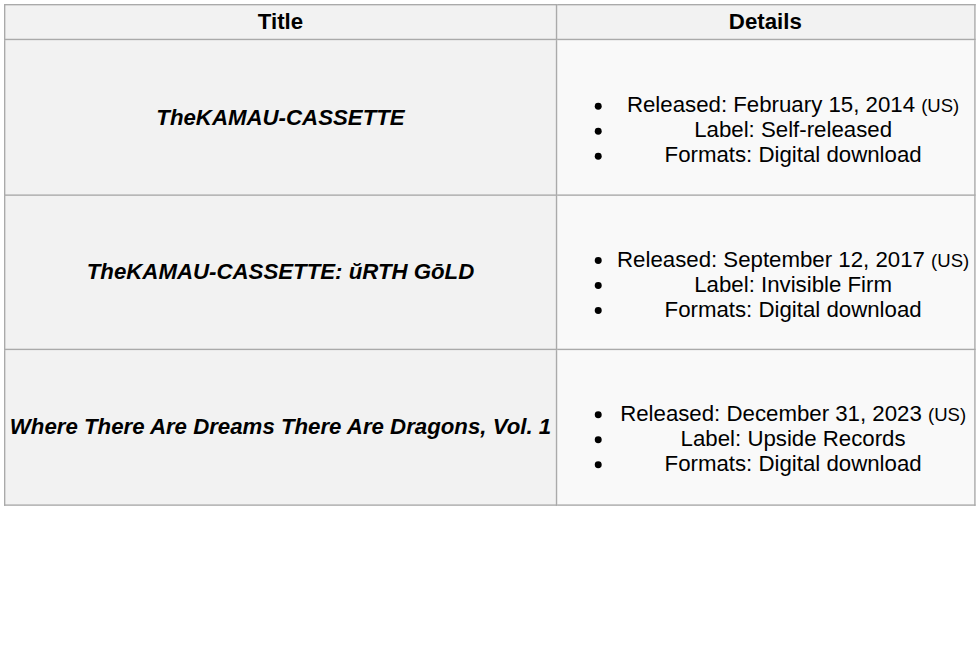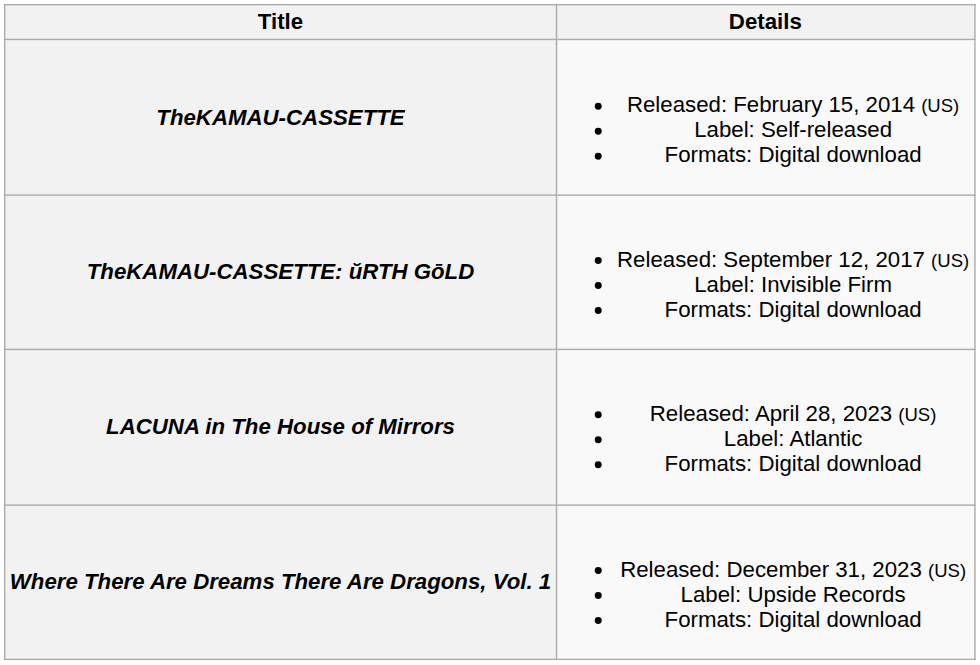+ row: LACUNA in The House of Mirrors | Released: April 28, 2023 (US) Label: Atlantic Formats: Digital download
